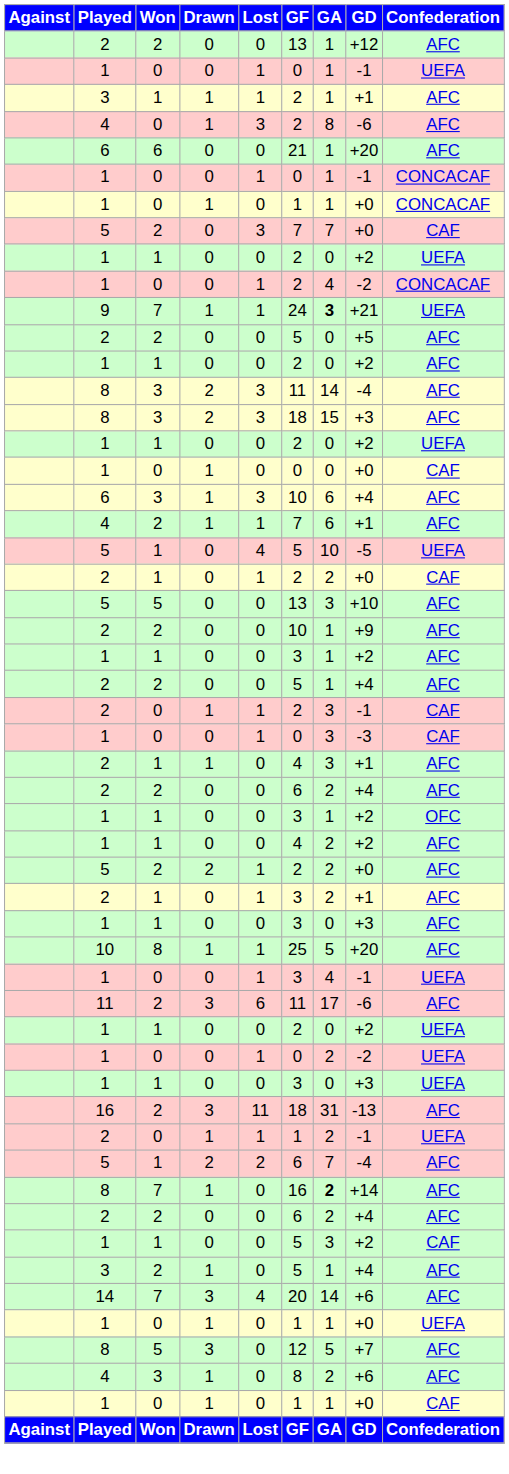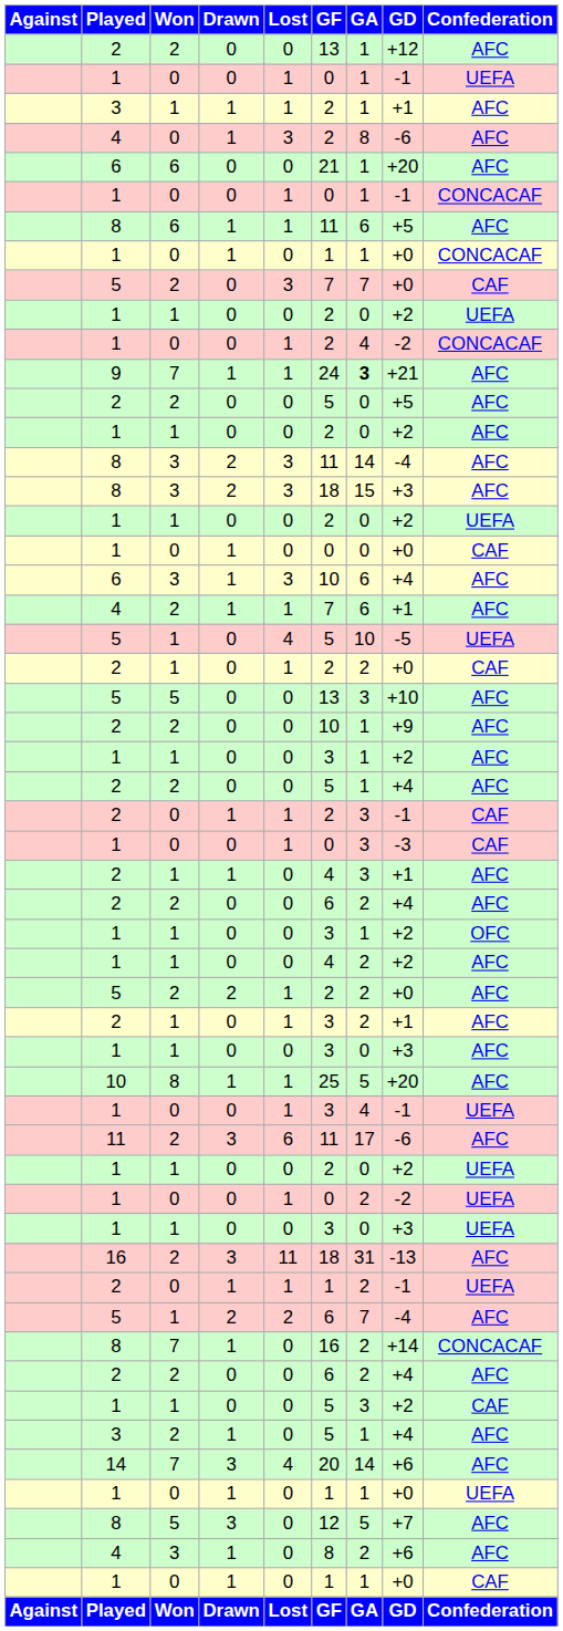+ row: 8 | 6 | 1 | 1 | 11 | 6 | +5 | AFC
9 | Confederation: UEFA -> AFC
8 / 7 | GA: bold -> normal
8 / 7 | Confederation: AFC -> CONCACAF
